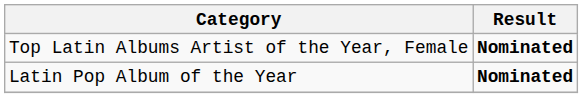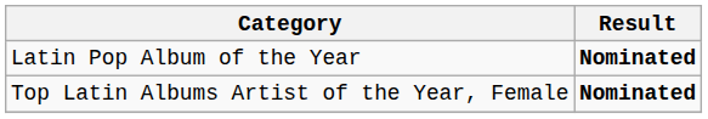rows swapped: Top Latin Albums Artist of the Year, Female <-> Latin Pop Album of the Year
